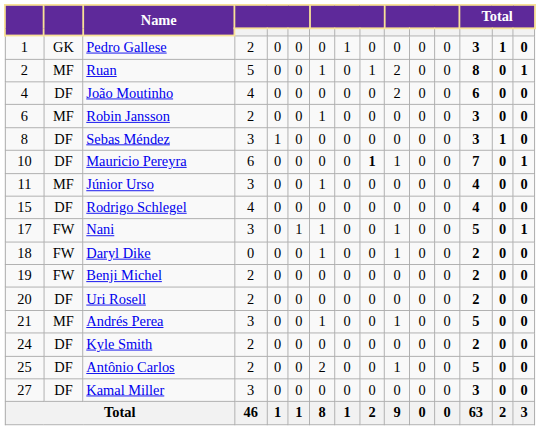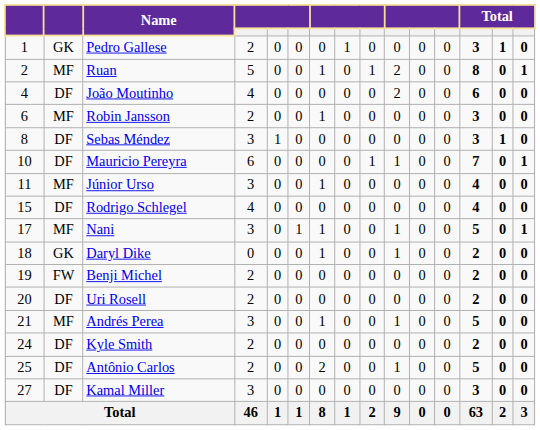Mauricio Pereyra | column 9: bold -> normal
Nani | column 2: FW -> MF
Daryl Dike | column 2: FW -> GK
